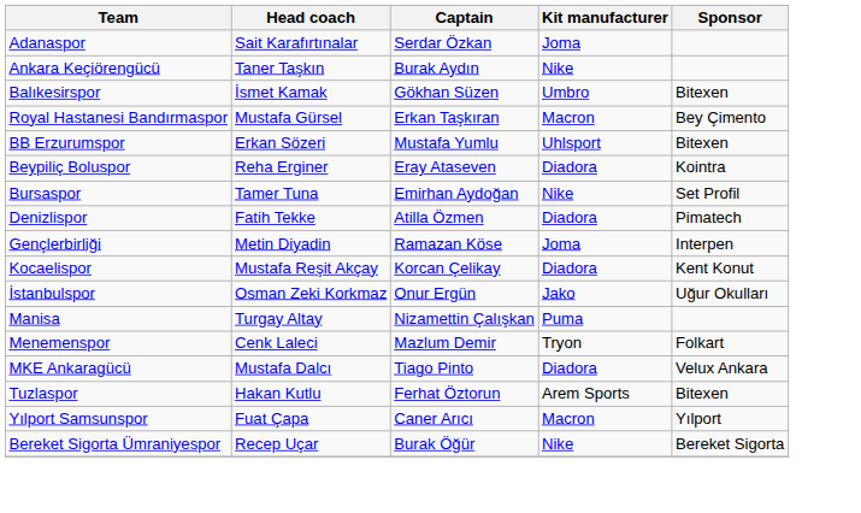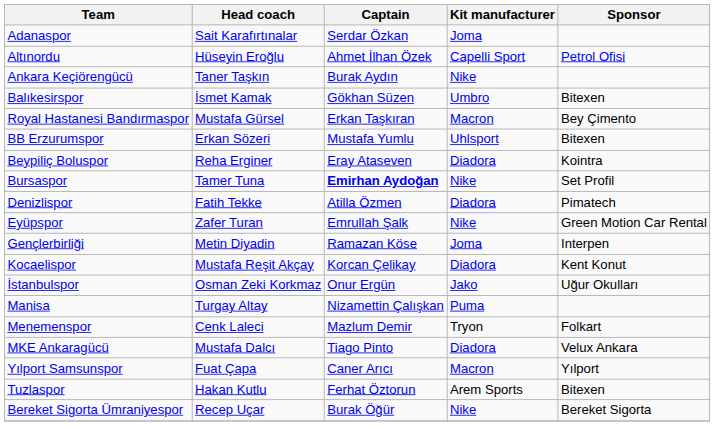+ row: Altınordu | Hüseyin Eroğlu | Ahmet İlhan Özek | Capelli Sport | Petrol Ofisi
Bursaspor | Captain: normal -> bold
+ row: Eyüpspor | Zafer Turan | Emrullah Şalk | Nike | Green Motion Car Rental
rows swapped: Yılport Samsunspor <-> Tuzlaspor
